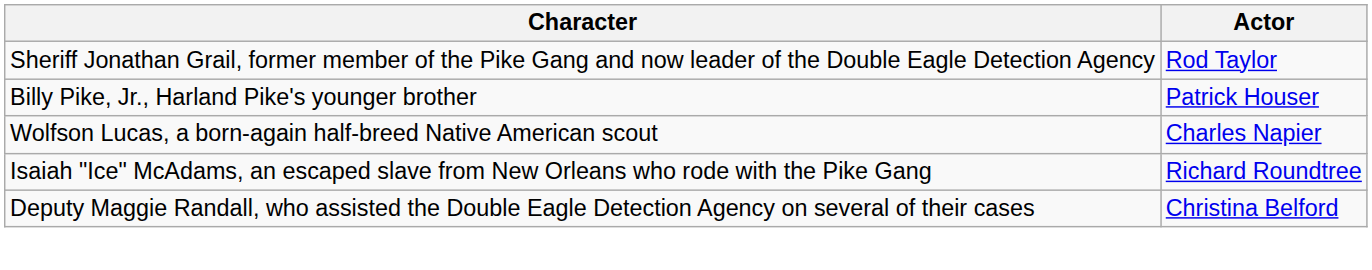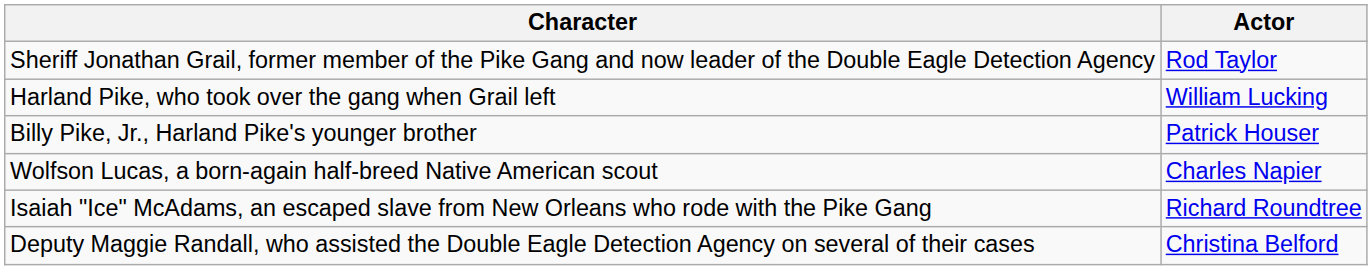+ row: Harland Pike, who took over the gang when Grail left | William Lucking
